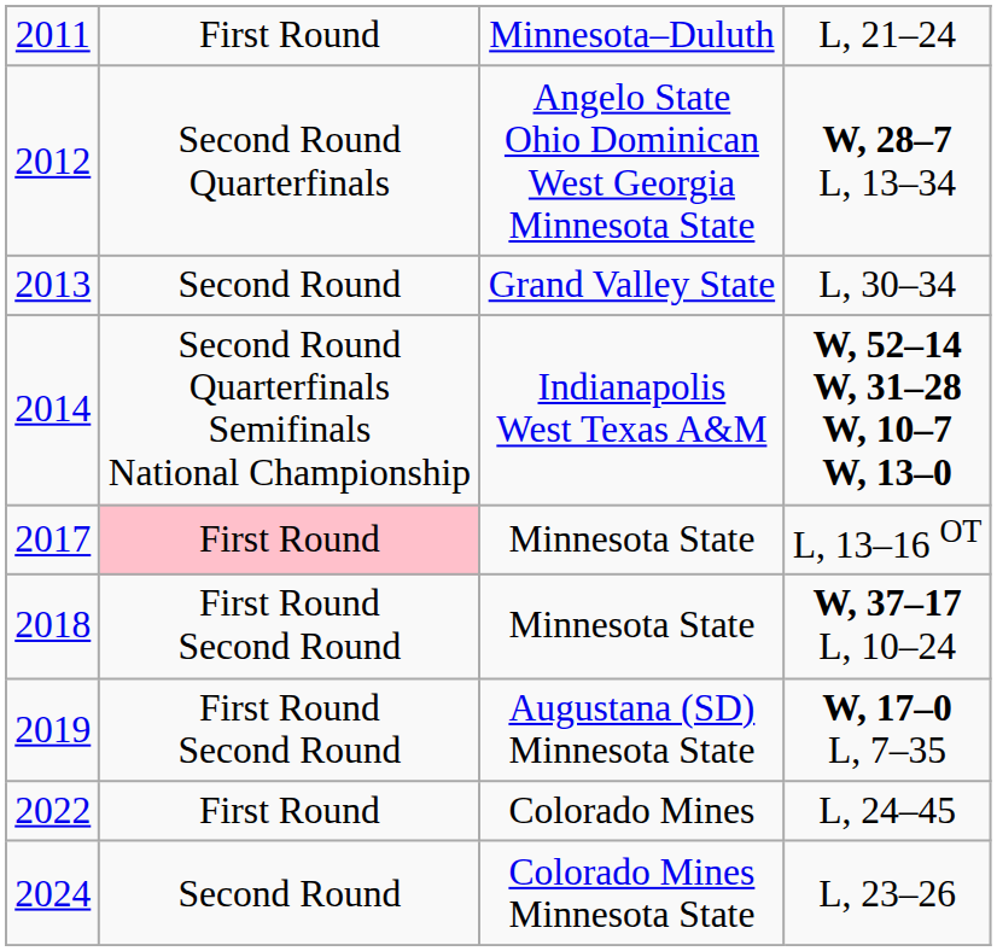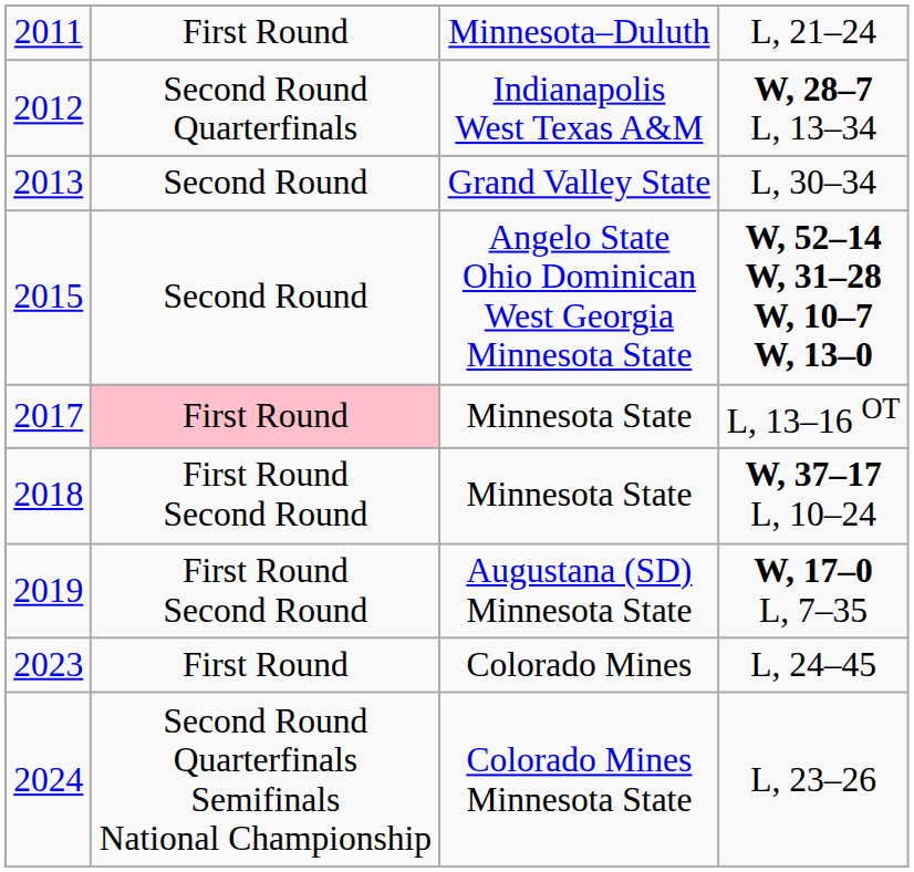W, 28–7 L, 13–34 | column 3: Angelo State Ohio Dominican West Georgia Minnesota State -> Indianapolis West Texas A&M
W, 52–14 W, 31–28 W, 10–7 W, 13–0 | column 1: 2014 -> 2015
W, 52–14 W, 31–28 W, 10–7 W, 13–0 | column 2: Second Round Quarterfinals Semifinals National Championship -> Second Round
W, 52–14 W, 31–28 W, 10–7 W, 13–0 | column 3: Indianapolis West Texas A&M -> Angelo State Ohio Dominican West Georgia Minnesota State
L, 24–45 | column 1: 2022 -> 2023
L, 23–26 | column 2: Second Round -> Second Round Quarterfinals Semifinals National Championship
